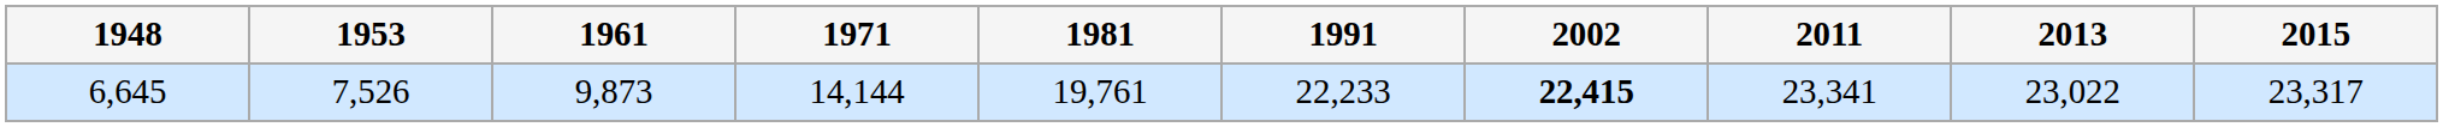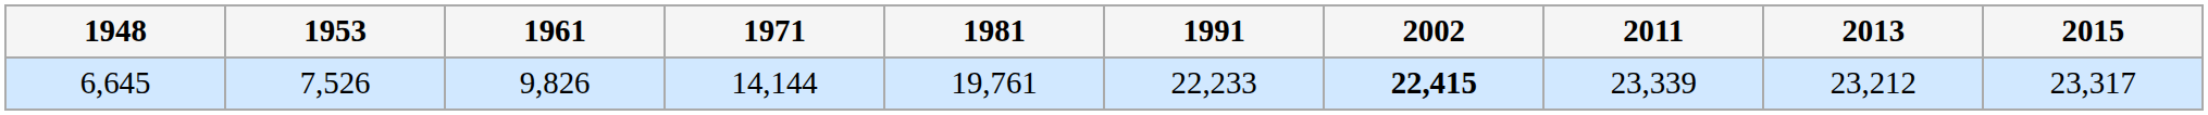6,645 | 1961: 9,873 -> 9,826
6,645 | 2011: 23,341 -> 23,339
6,645 | 2013: 23,022 -> 23,212
